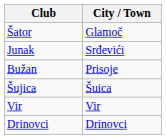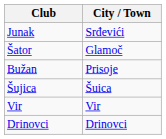rows swapped: Šator <-> Junak
